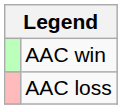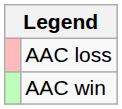rows swapped: AAC win <-> AAC loss
